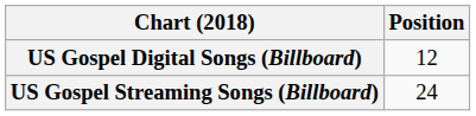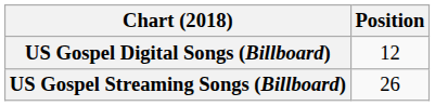US Gospel Streaming Songs (Billboard) | Position: 24 -> 26
